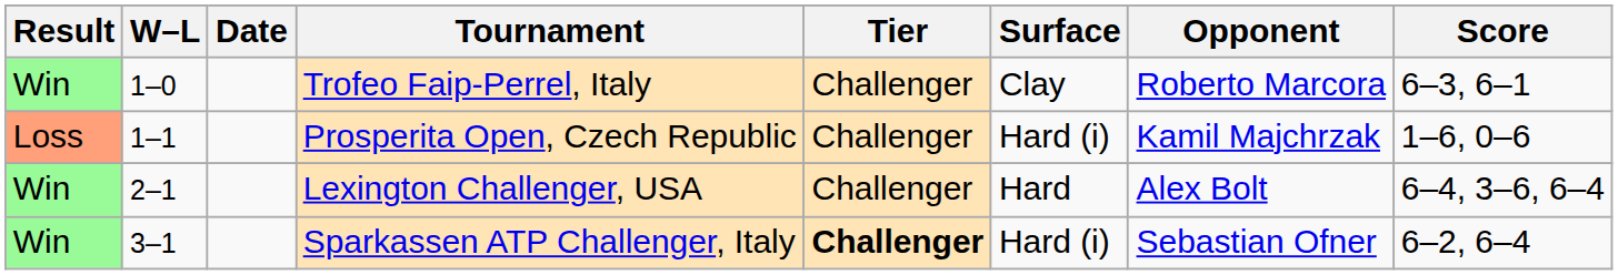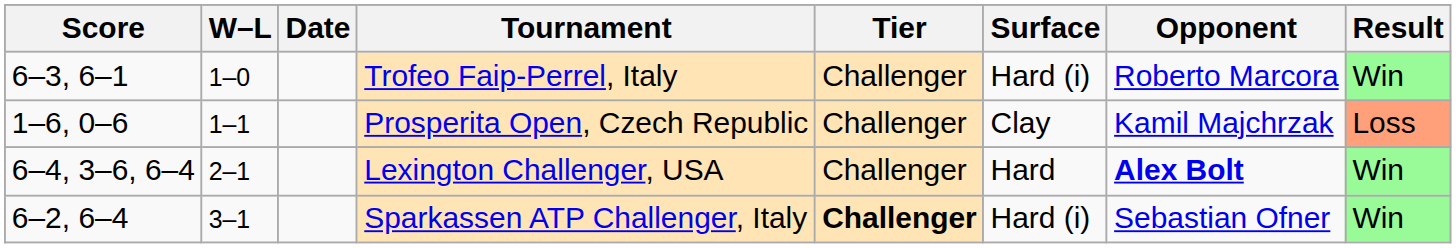columns swapped: Result <-> Score
Trofeo Faip-Perrel, Italy | Surface: Clay -> Hard (i)
Prosperita Open, Czech Republic | Surface: Hard (i) -> Clay
Lexington Challenger, USA | Opponent: normal -> bold
